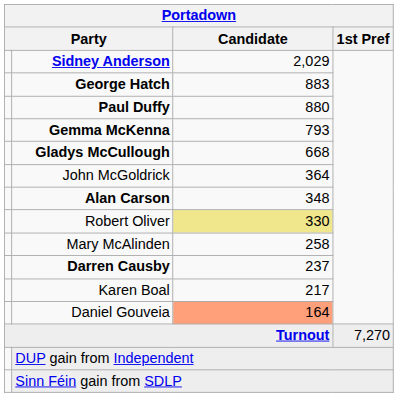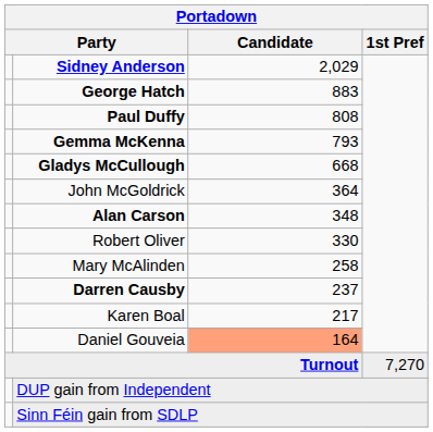Paul Duffy | Candidate: 880 -> 808
Robert Oliver | Candidate: khaki background -> no background
